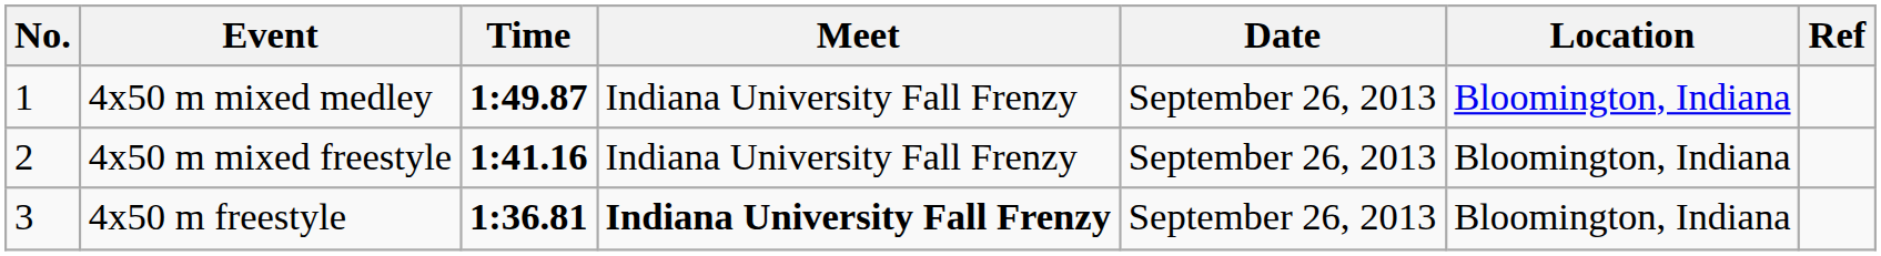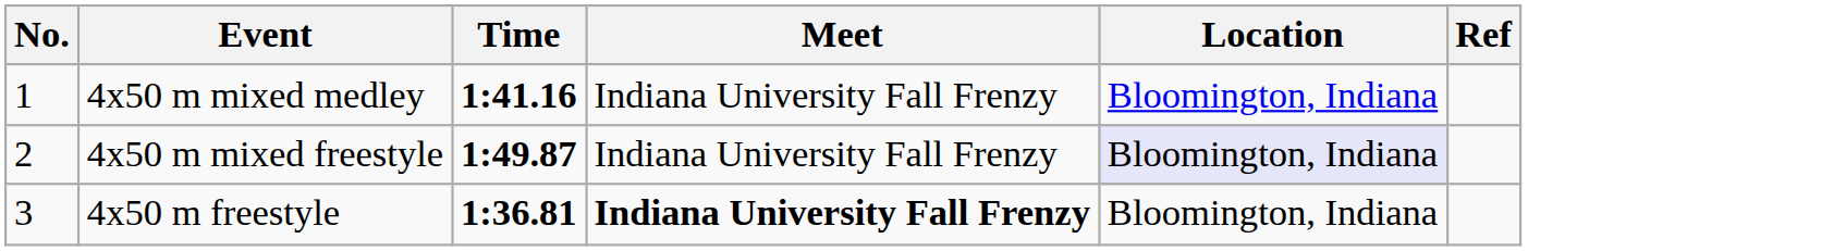- column: Date | September 26, 2013 | September 26, 2013 | September 26, 2013
4x50 m mixed medley | Time: 1:49.87 -> 1:41.16
4x50 m mixed freestyle | Time: 1:41.16 -> 1:49.87
4x50 m mixed freestyle | Location: no background -> lavender background
